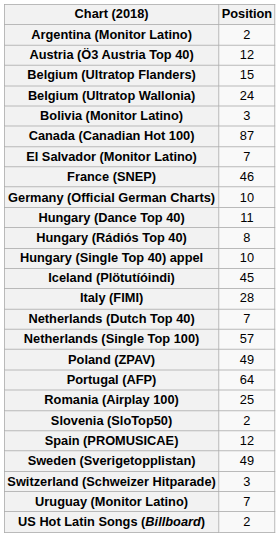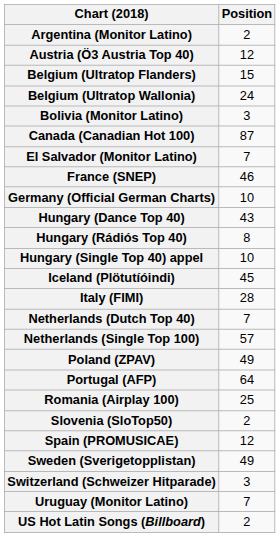Hungary (Dance Top 40) | Position: 11 -> 43
